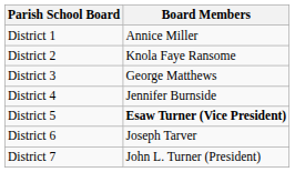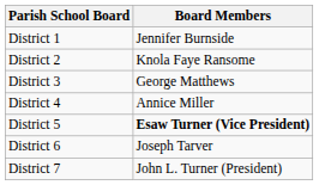District 1 | Board Members: Annice Miller -> Jennifer Burnside
District 4 | Board Members: Jennifer Burnside -> Annice Miller
